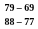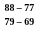rows swapped: 88 – 77 <-> 79 – 69
